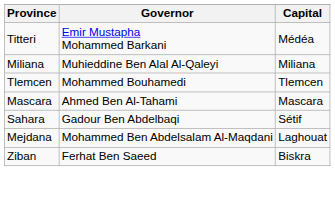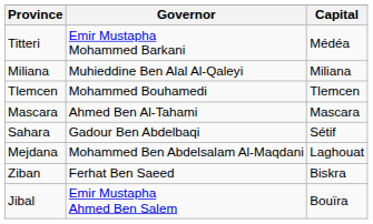+ row: Jibal | Emir Mustapha Ahmed Ben Salem | Bouïra
